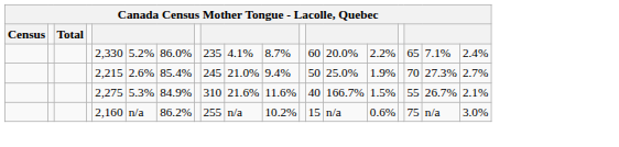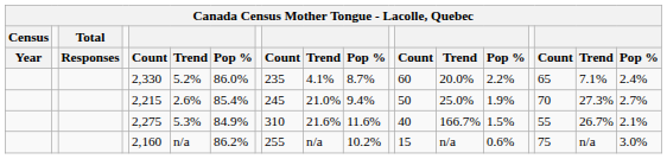+ row: Year | Responses | Count | Trend | Pop % | Count | Trend | Pop % | Count | Trend | Pop % | Count | Trend | Pop %
